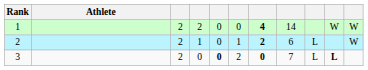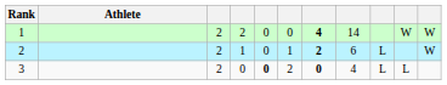3 | column 8: 7 -> 4
3 | column 10: bold -> normal
